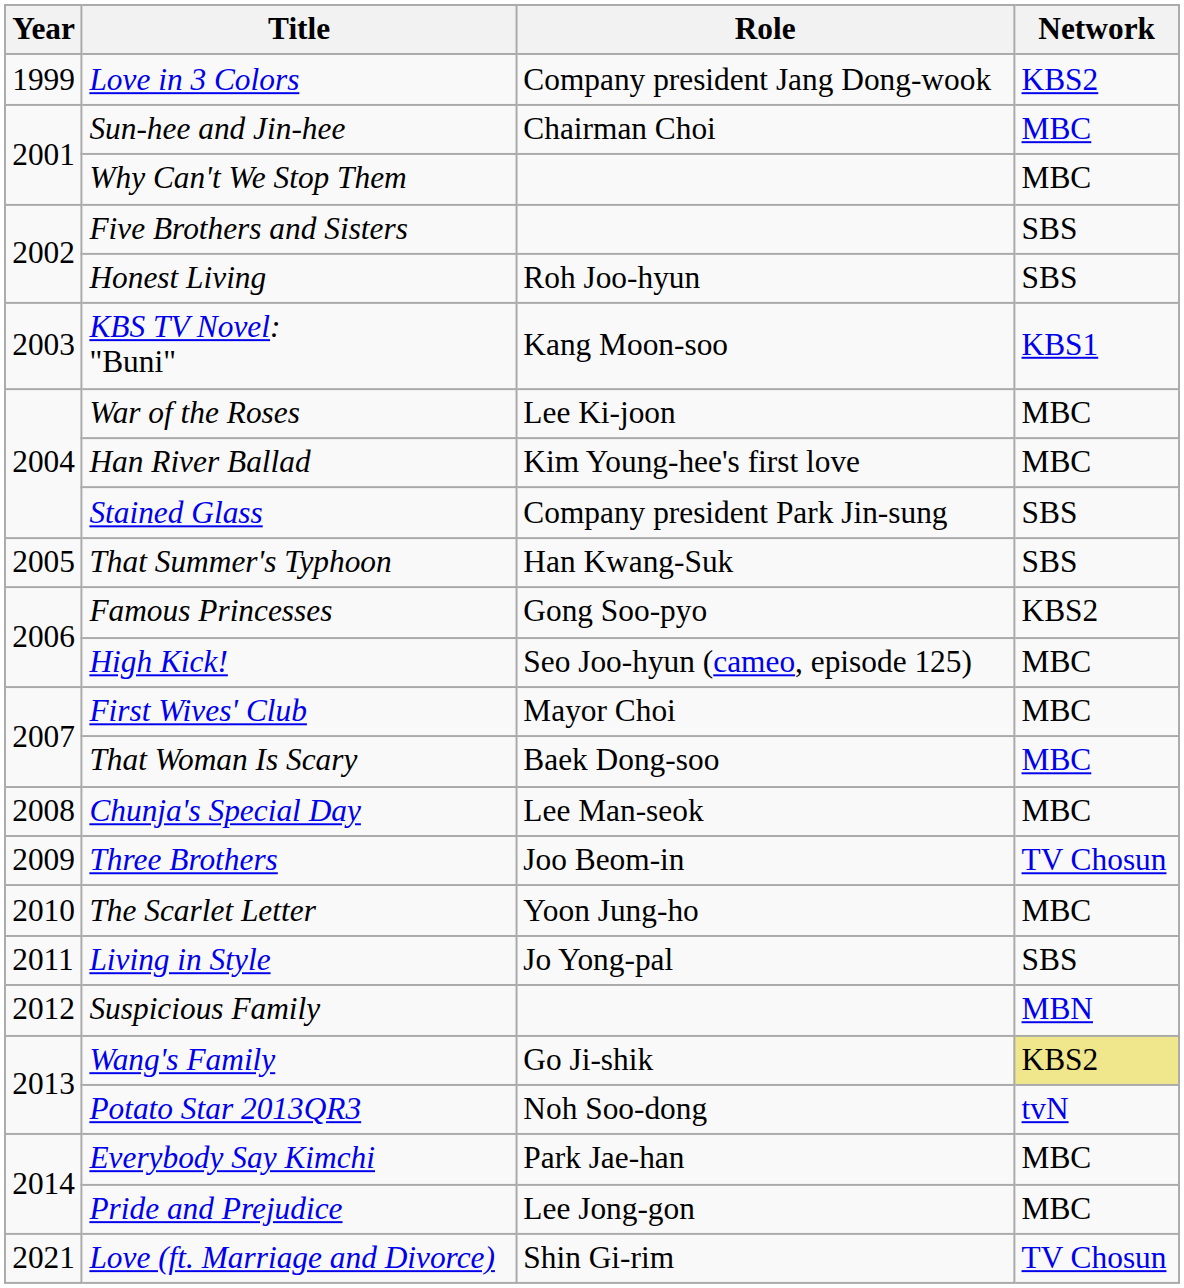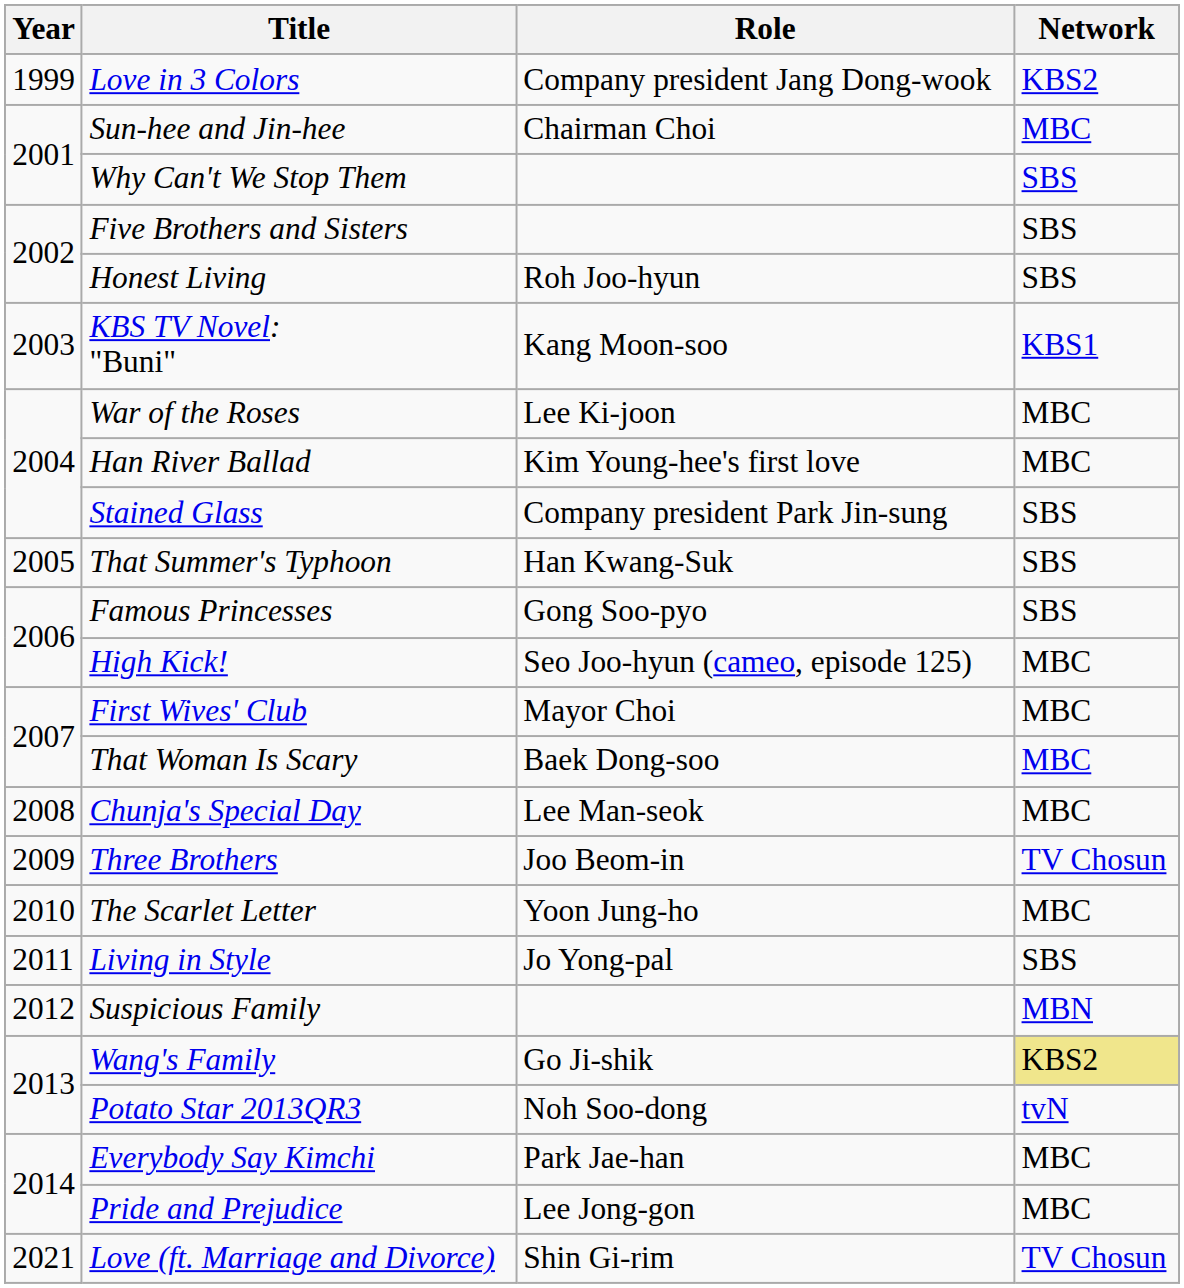Why Can't We Stop Them | Network: MBC -> SBS
Famous Princesses | Network: KBS2 -> SBS
